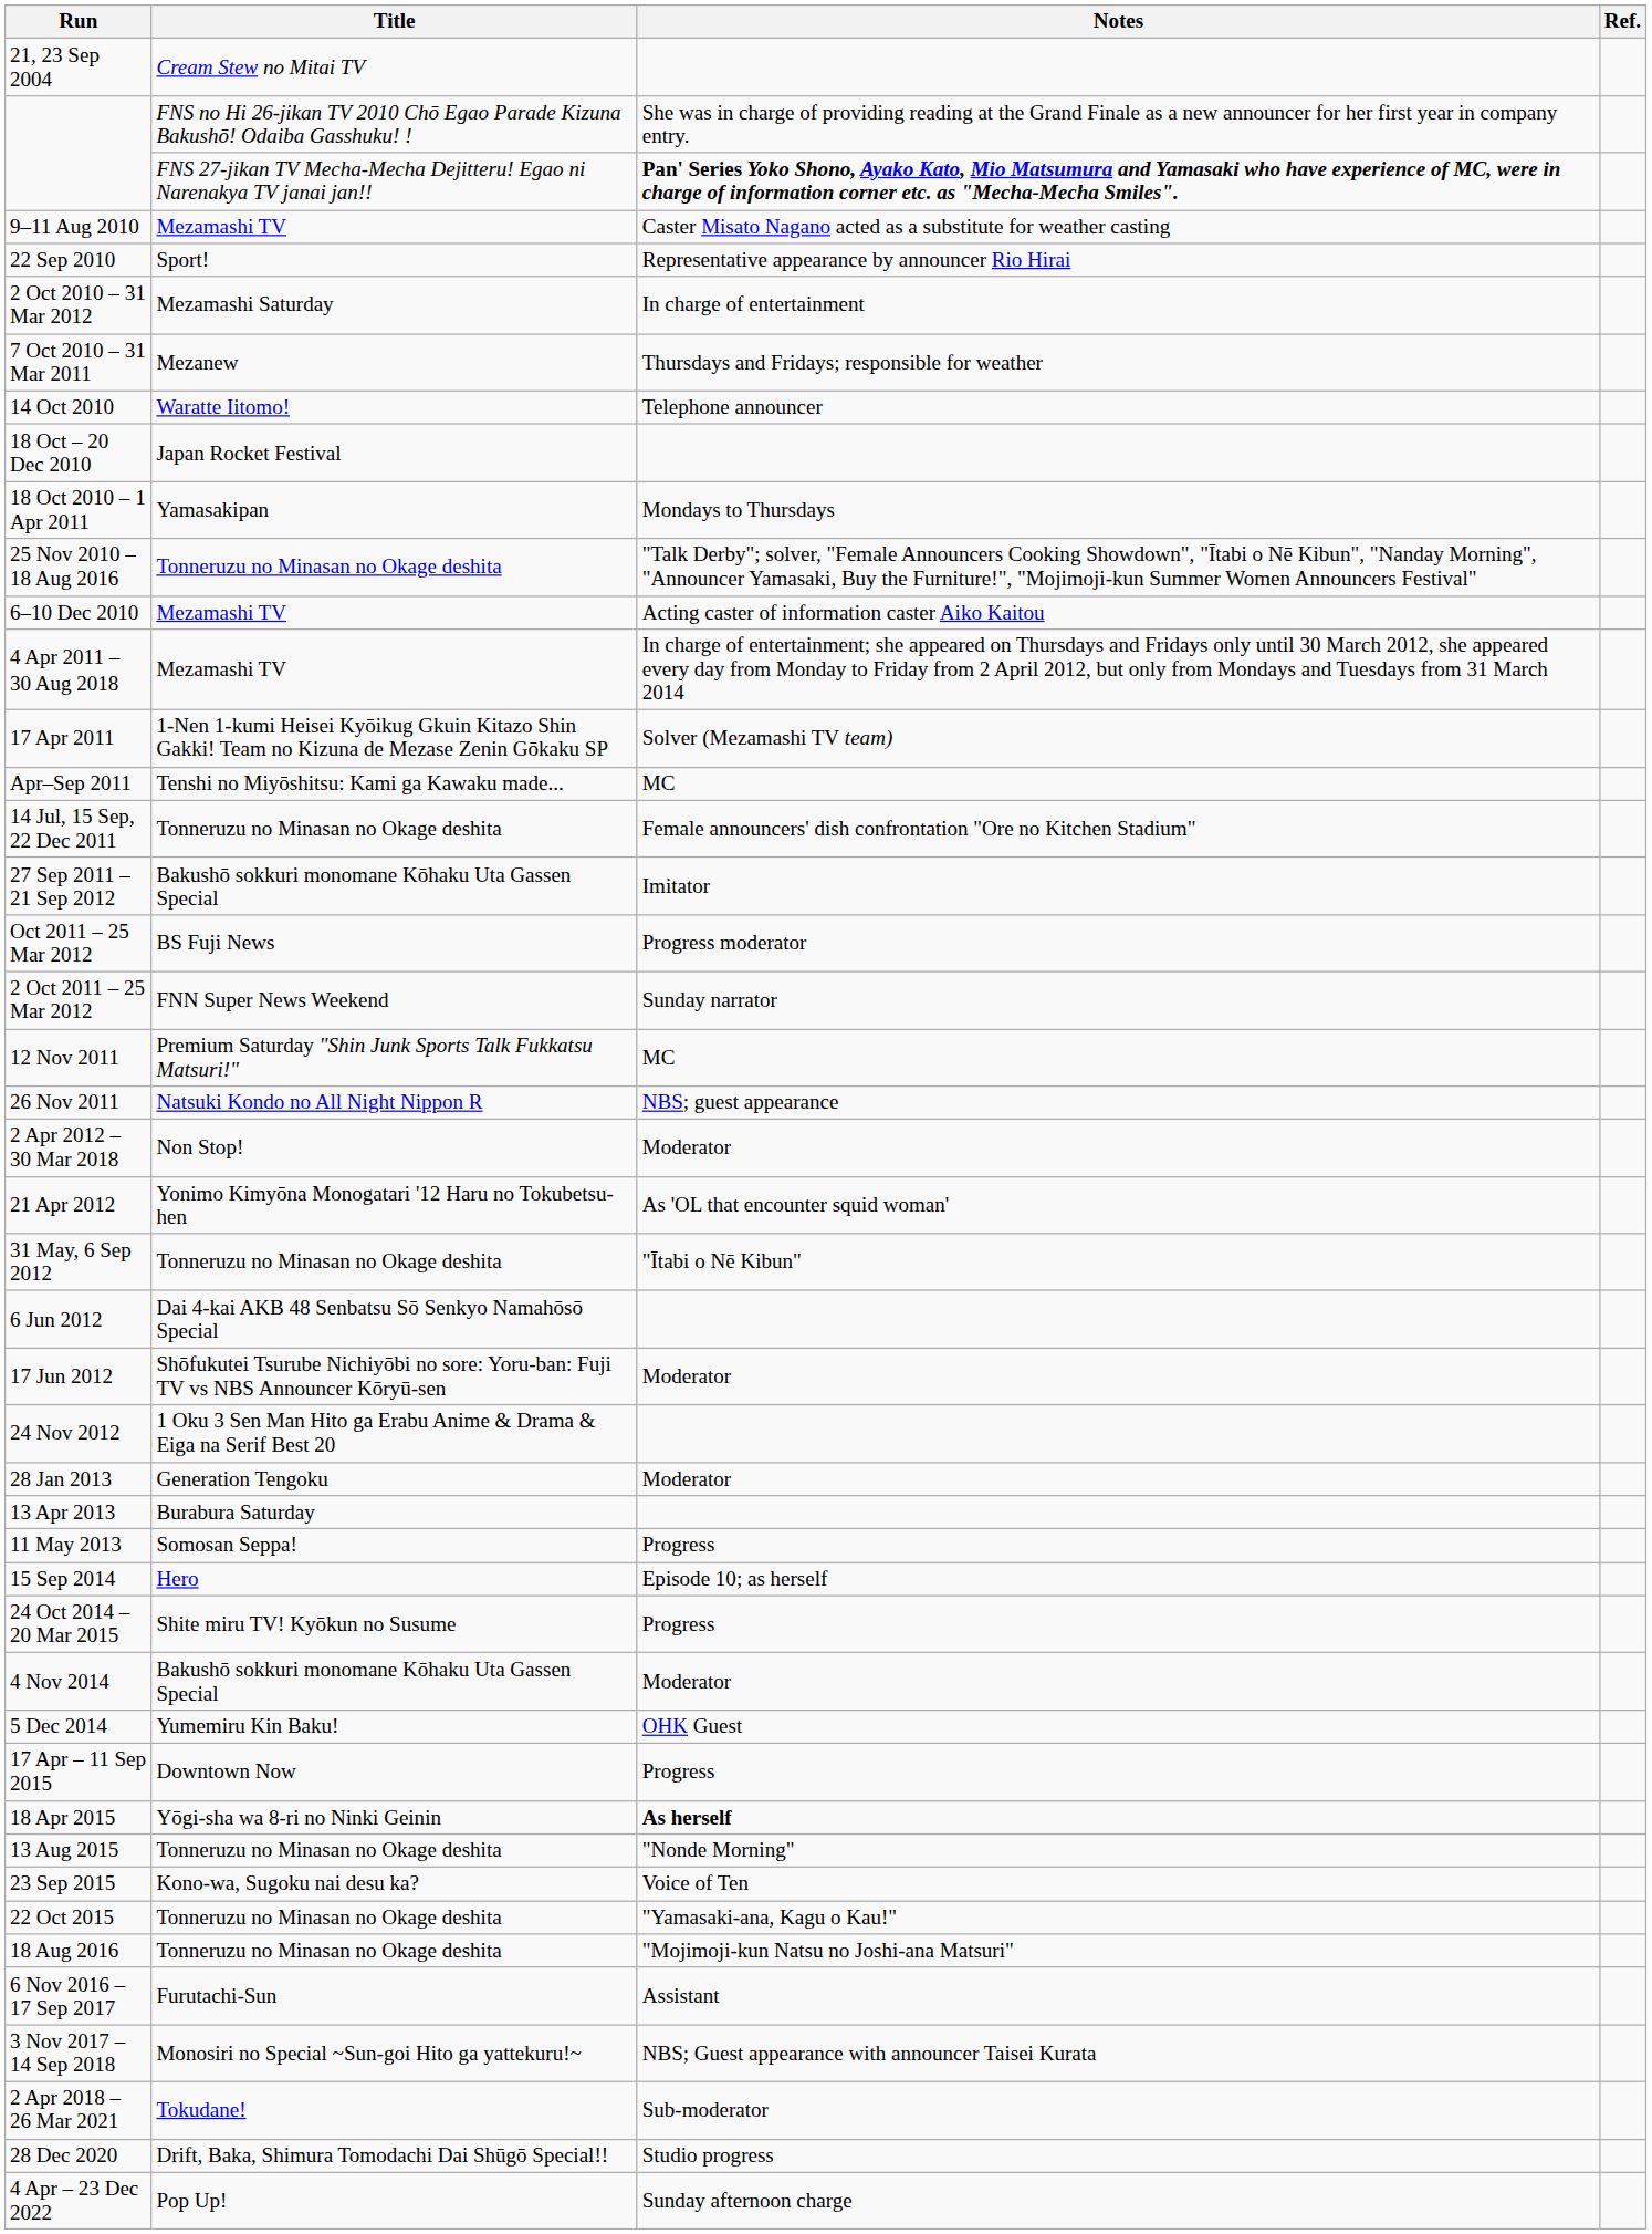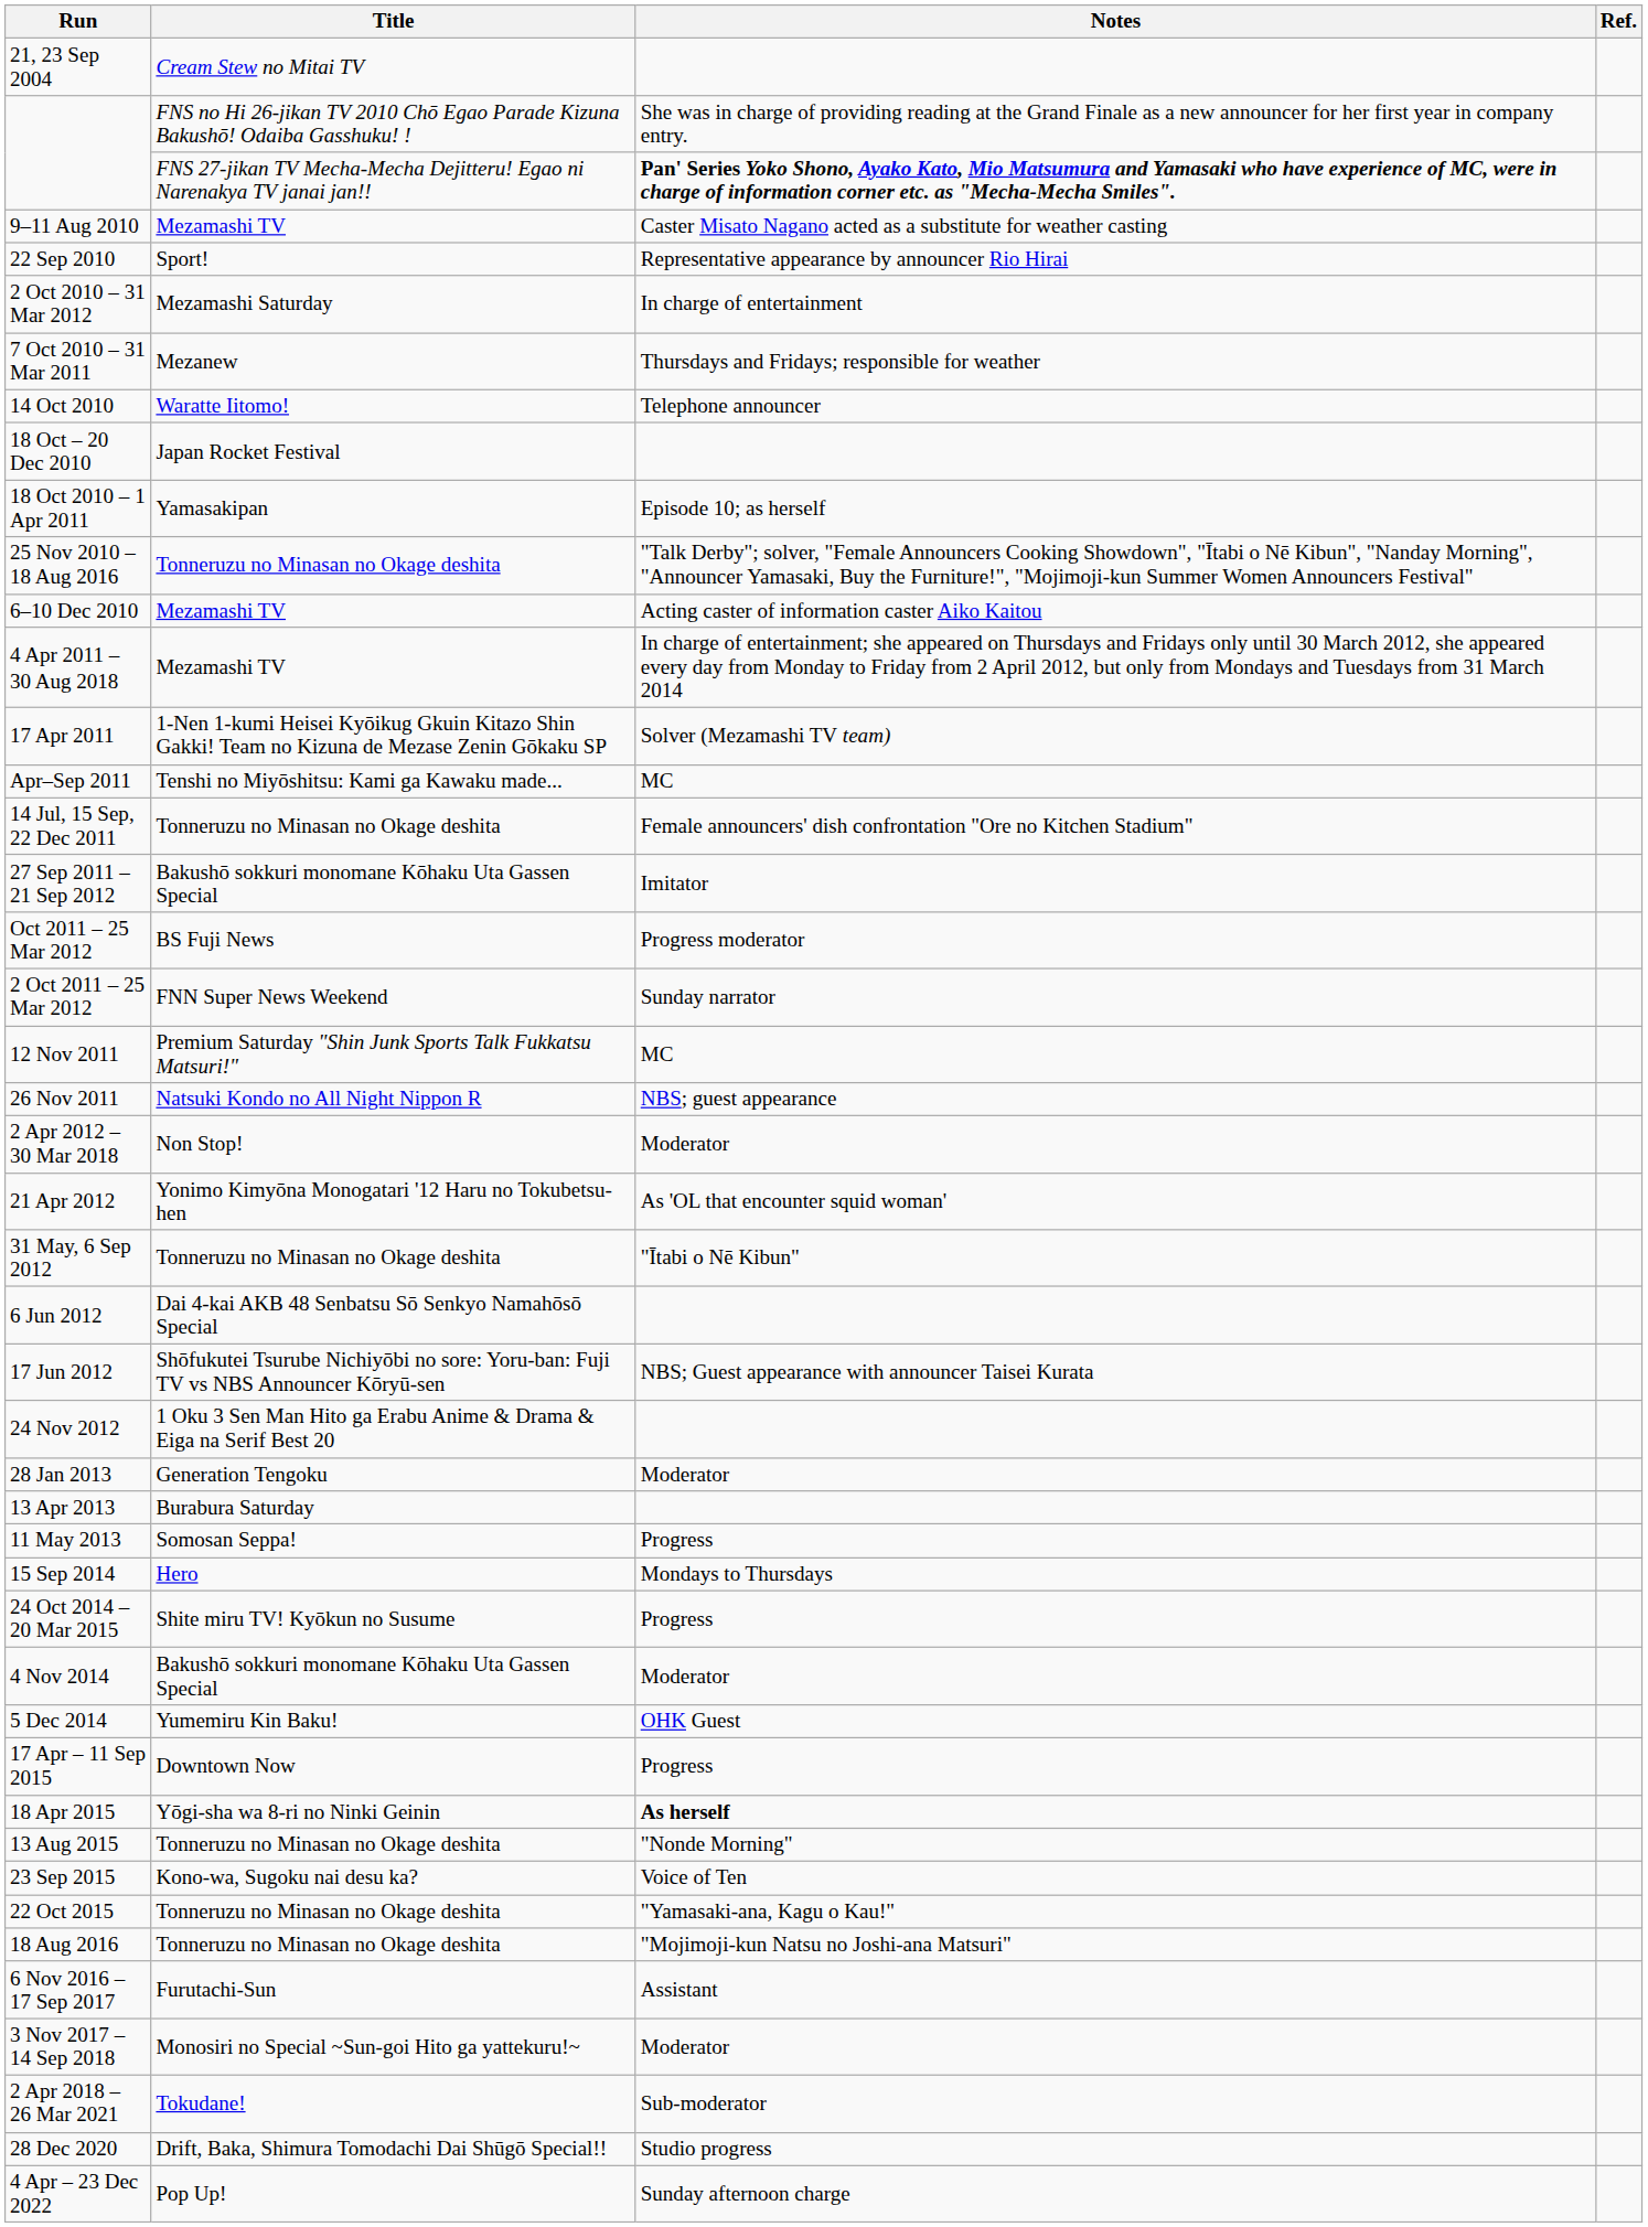18 Oct 2010 – 1 Apr 2011 | Notes: Mondays to Thursdays -> Episode 10; as herself
17 Jun 2012 | Notes: Moderator -> NBS; Guest appearance with announcer Taisei Kurata
15 Sep 2014 | Notes: Episode 10; as herself -> Mondays to Thursdays
3 Nov 2017 – 14 Sep 2018 | Notes: NBS; Guest appearance with announcer Taisei Kurata -> Moderator
